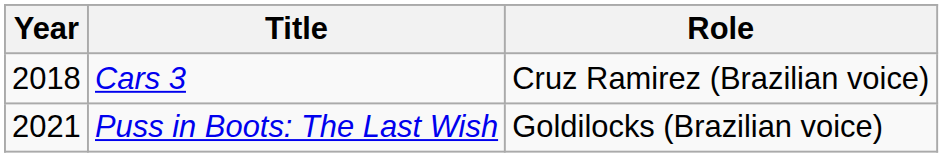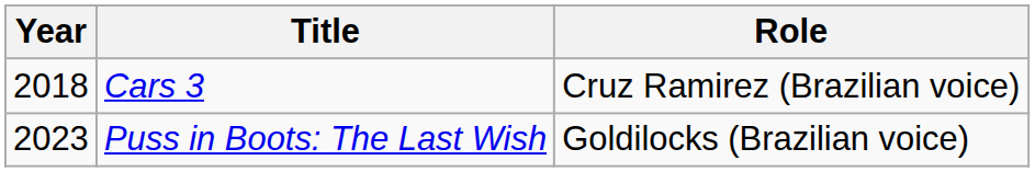Puss in Boots: The Last Wish | Year: 2021 -> 2023
